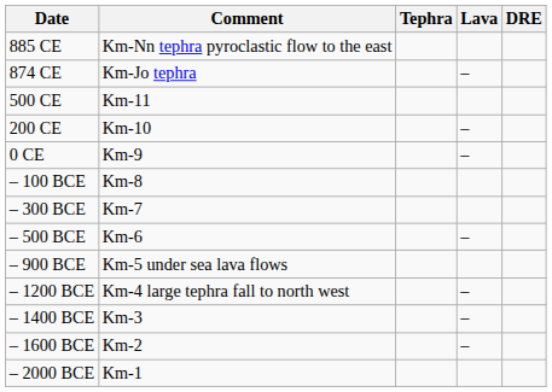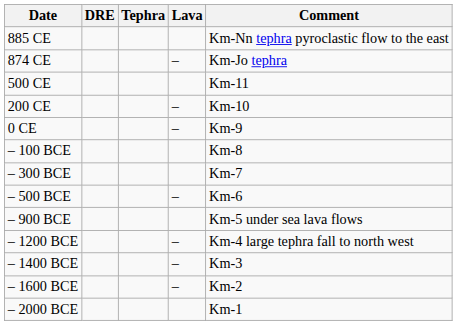columns swapped: DRE <-> Comment
